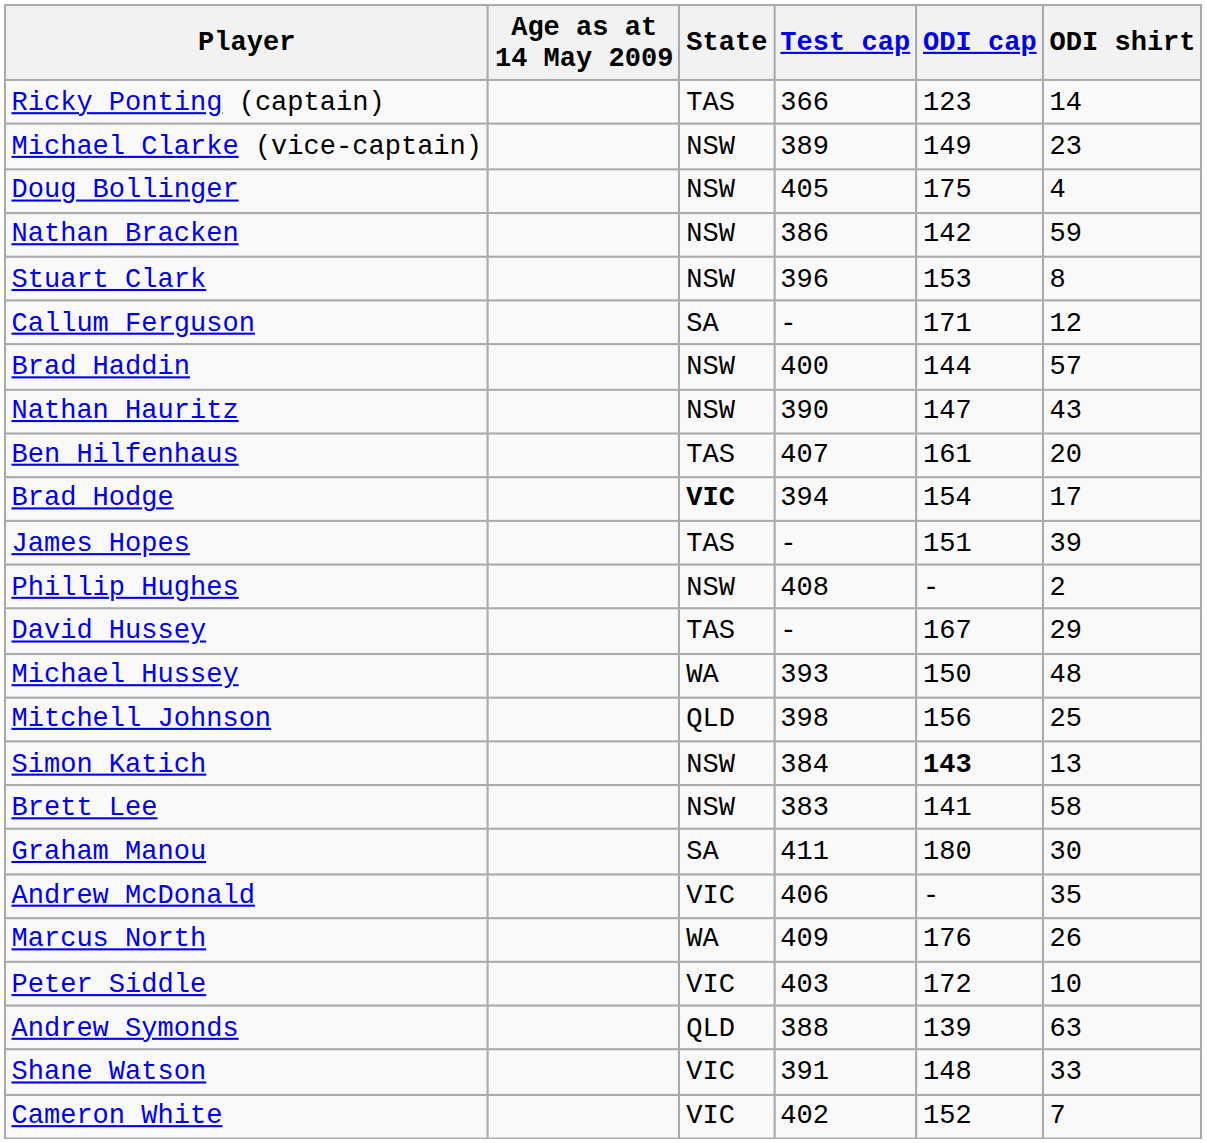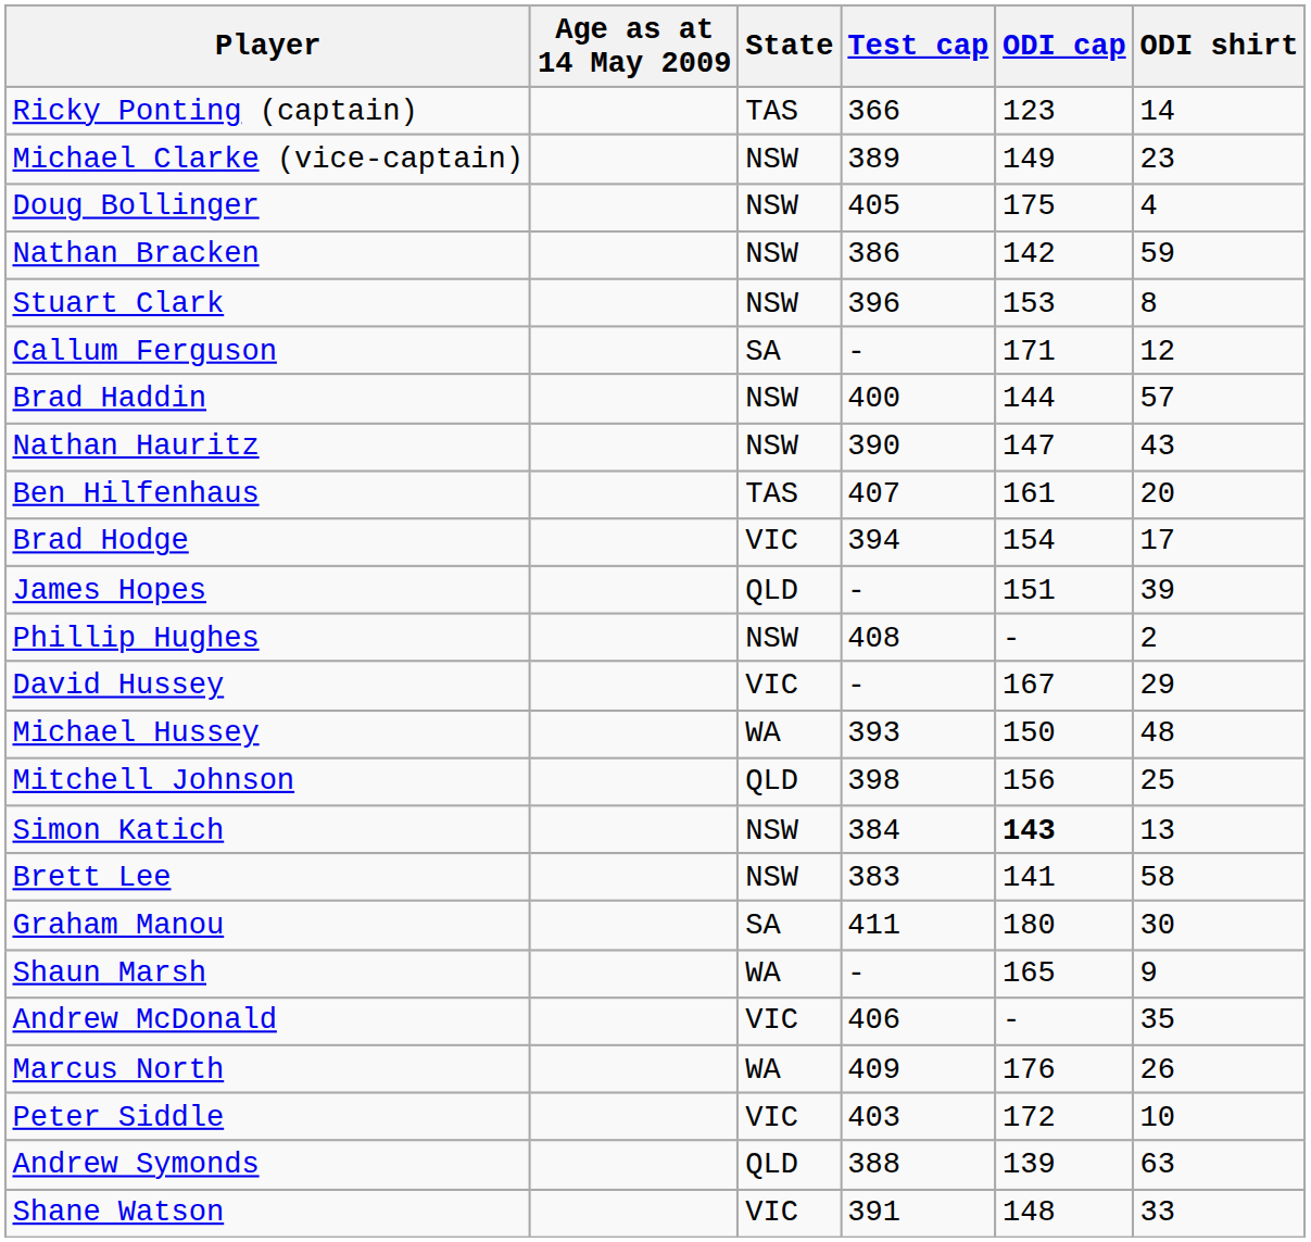Brad Hodge | State: bold -> normal
James Hopes | State: TAS -> QLD
David Hussey | State: TAS -> VIC
+ row: Shaun Marsh | WA | - | 165 | 9
- row: Cameron White | VIC | 402 | 152 | 7
